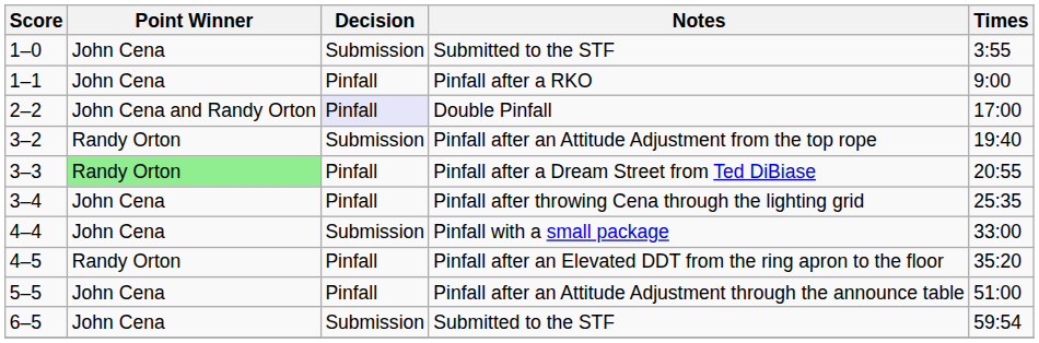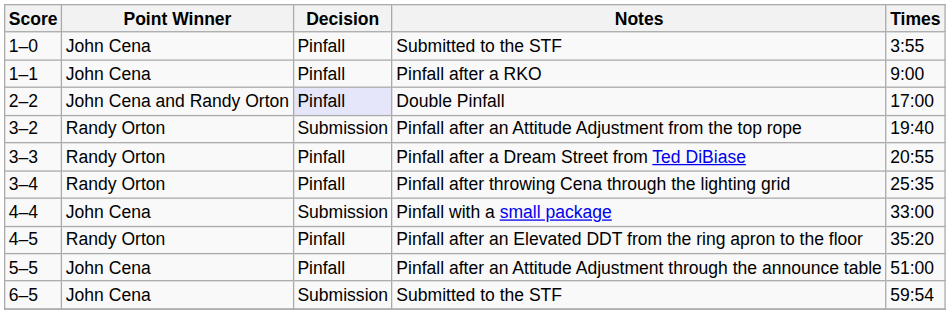1–0 / Submitted to the STF | Decision: Submission -> Pinfall
Pinfall after a Dream Street from Ted DiBiase | Point Winner: lightgreen background -> no background
Pinfall after throwing Cena through the lighting grid | Point Winner: John Cena -> Randy Orton
